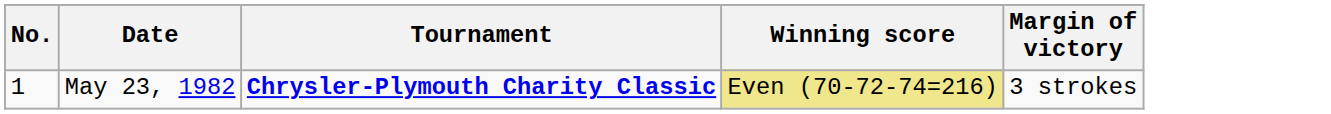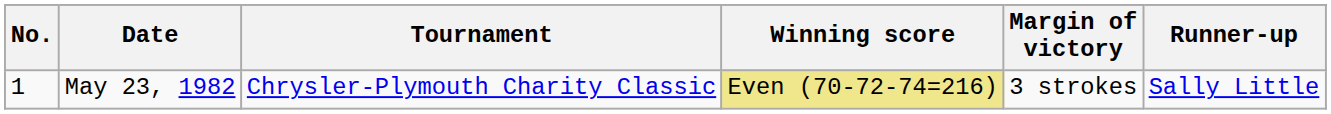+ column: Runner-up | Sally Little
May 23, 1982 | Tournament: bold -> normal
